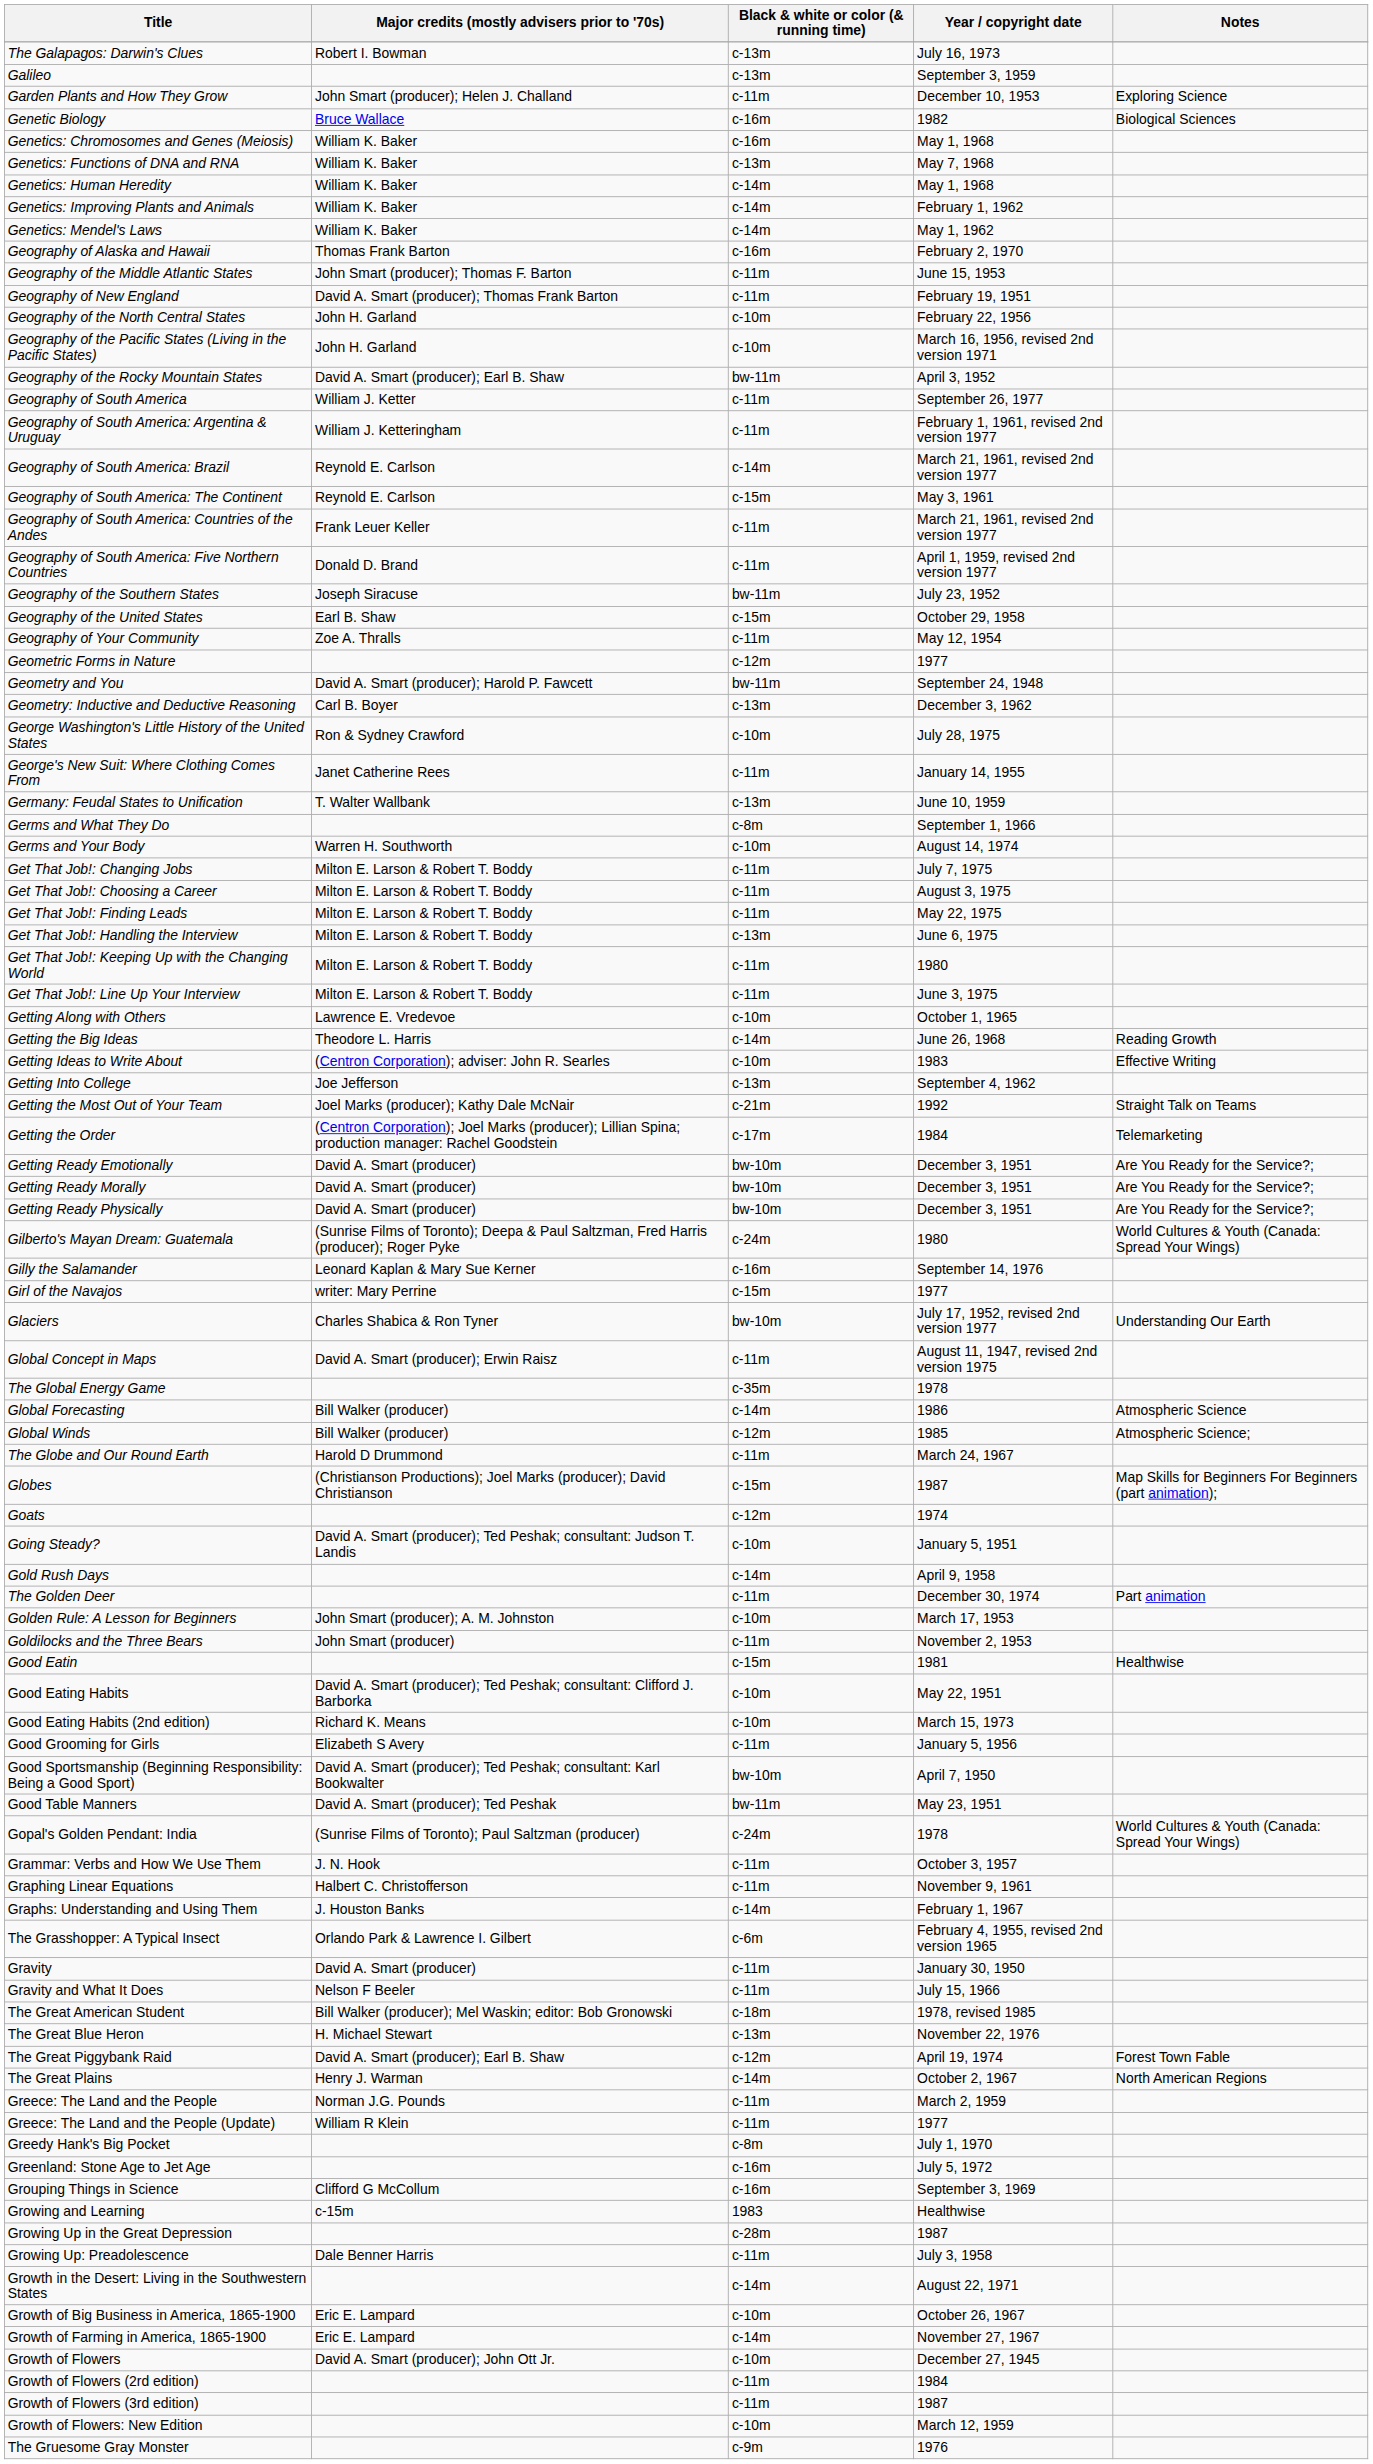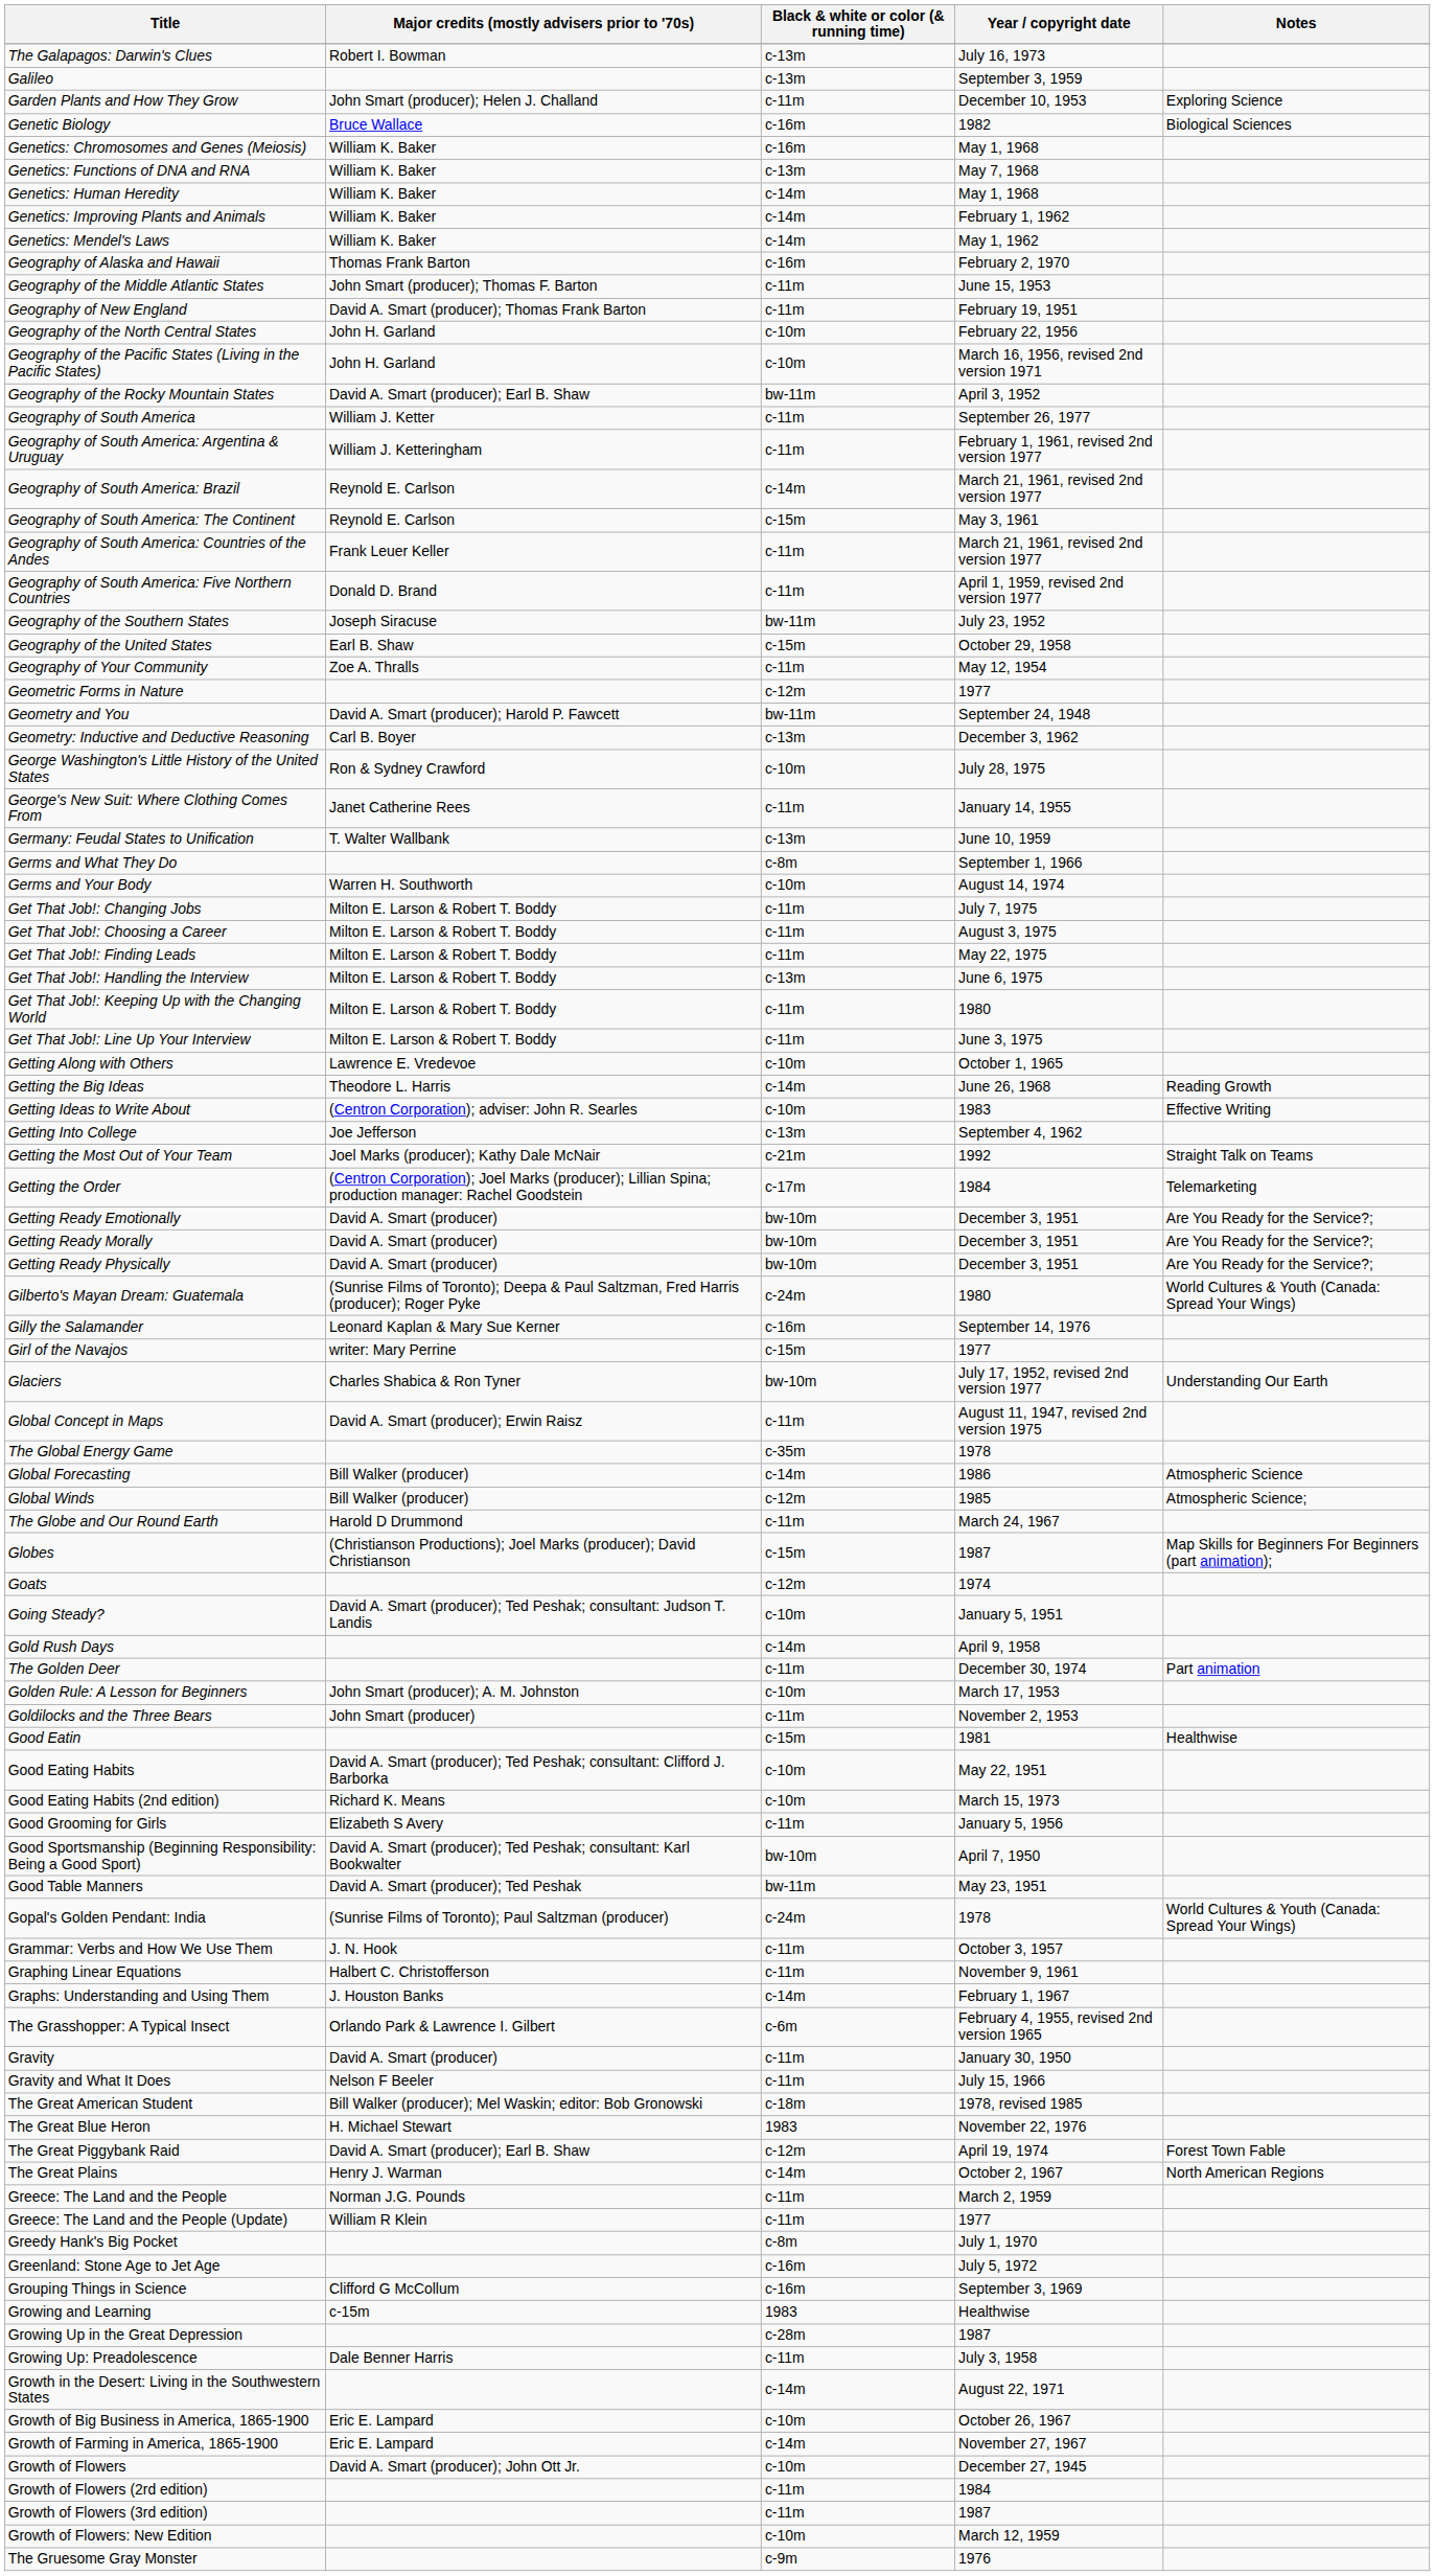The Great Blue Heron | Black & white or color (& running time): c-13m -> 1983
